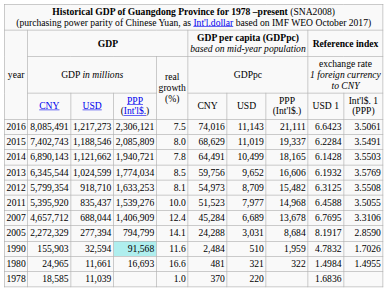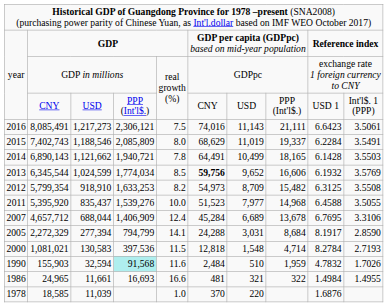6,345,544 | column 6: normal -> bold
5,799,354 | column 3: 918,710 -> 918,910
5,799,354 | column 5: 8.1 -> 8.2
+ row: 2000 | 1,081,021 | 130,583 | 397,536 | 11.5 | 12,818 | 1,548 | 4,714 | 8.2784 | 2.7193
24,965 | column 1: 1980 -> 1986
18,585 | column 9: 1.6836 -> 1.6876
